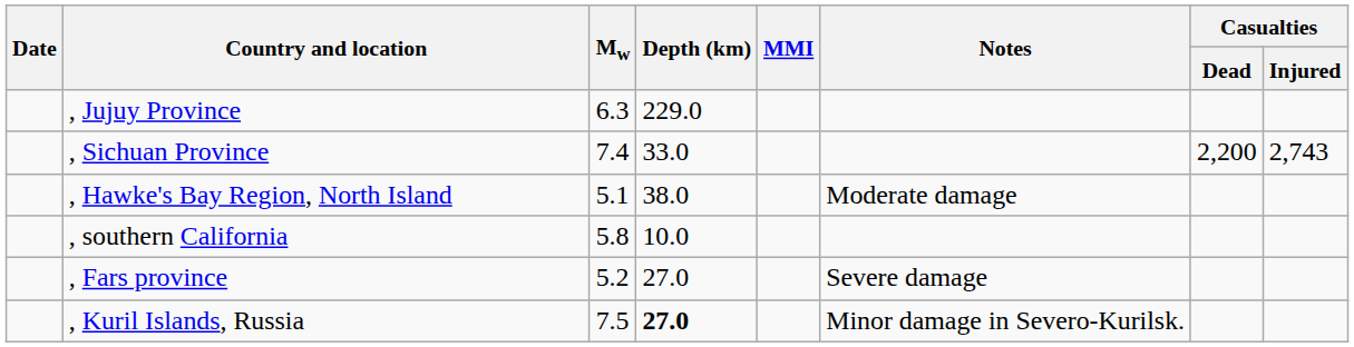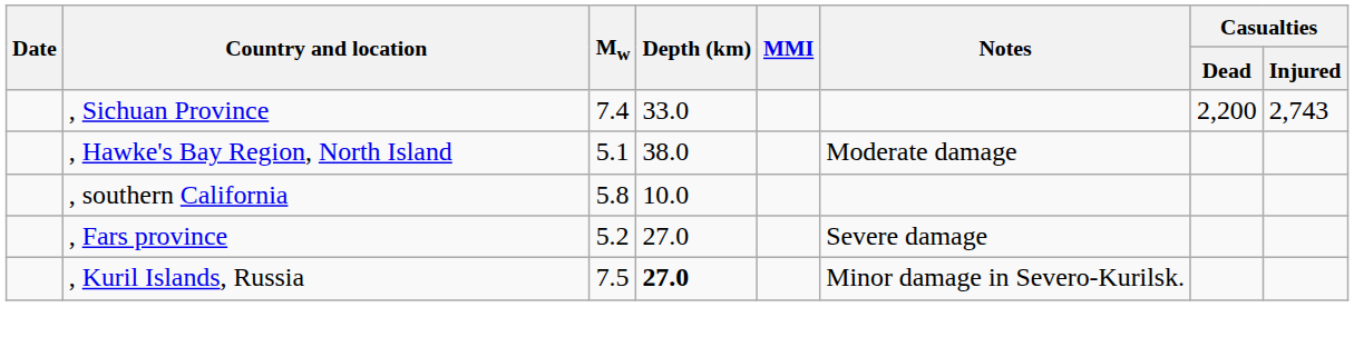- row: , Jujuy Province | 6.3 | 229.0
